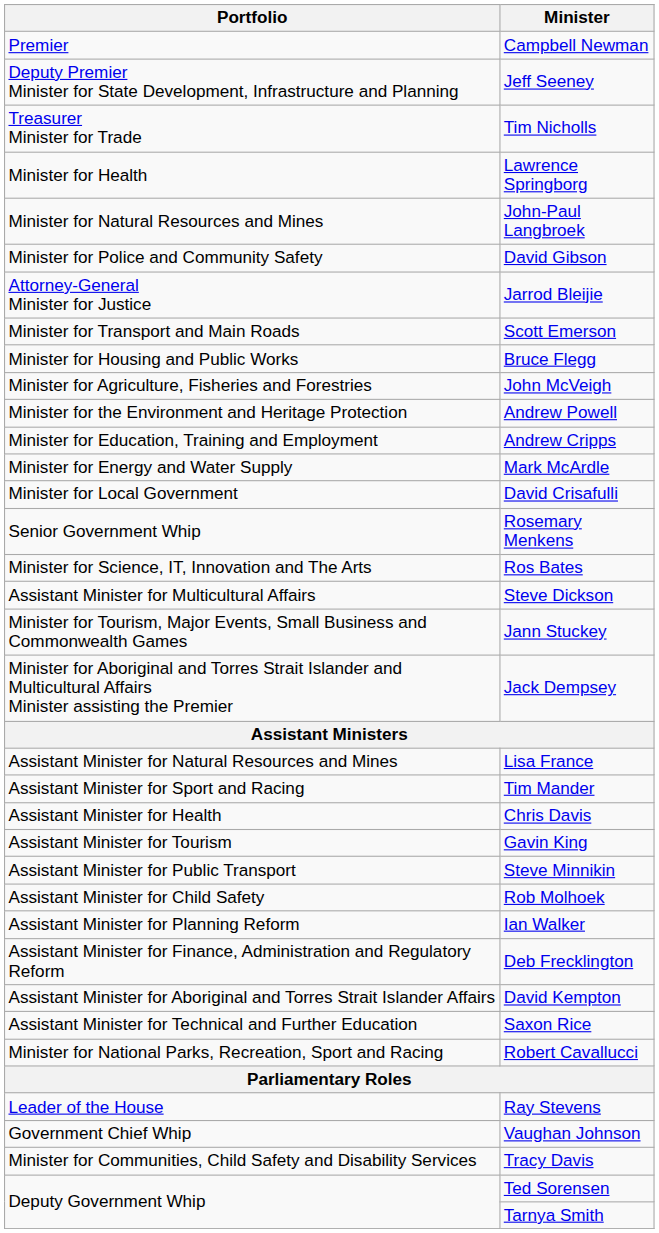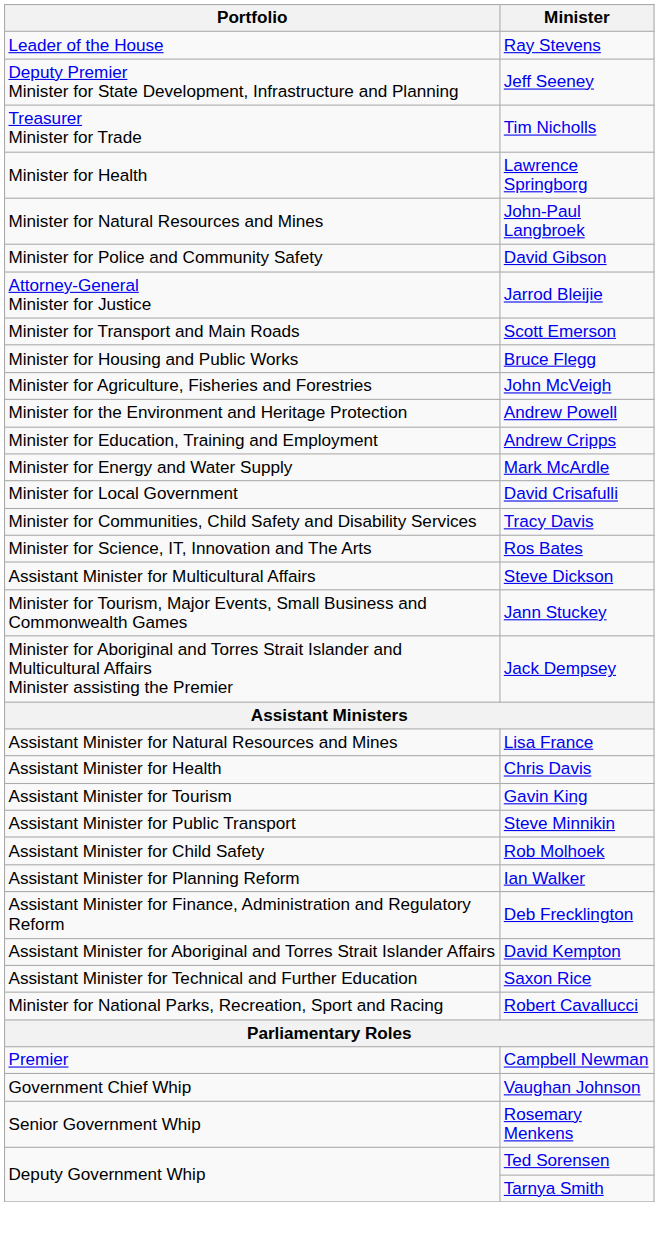rows swapped: Campbell Newman <-> Ray Stevens
rows swapped: Tracy Davis <-> Rosemary Menkens
- row: Assistant Minister for Sport and Racing | Tim Mander
